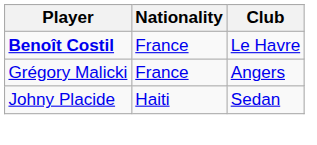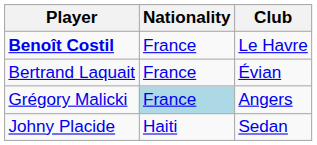+ row: Bertrand Laquait | France | Évian
Grégory Malicki | Nationality: no background -> lightblue background
